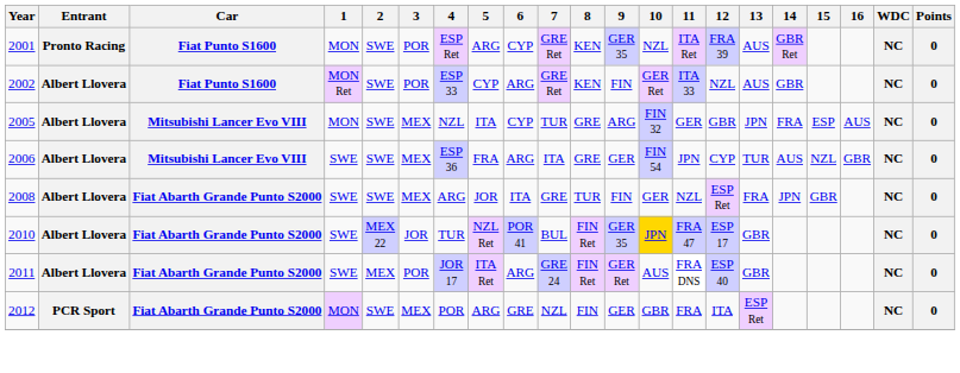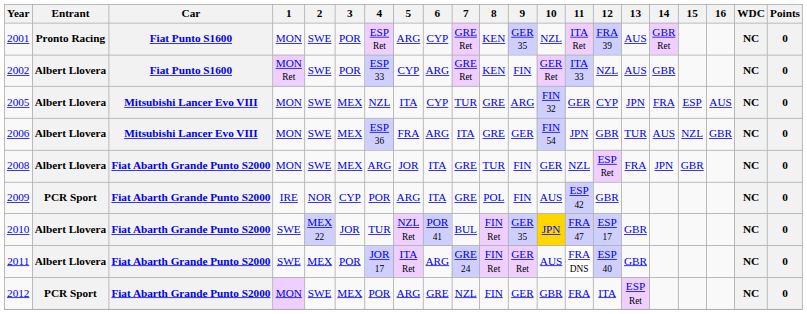2005 | 12: GBR -> CYP
2006 | 1: SWE -> MON
2006 | 12: CYP -> GBR
2008 | 1: SWE -> MON
+ row: 2009 | PCR Sport | Fiat Abarth Grande Punto S2000 | IRE | NOR | CYP | POR | ARG | ITA | GRE | POL | FIN | AUS | ESP 42 | GBR | NC | 0
